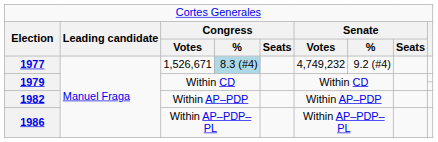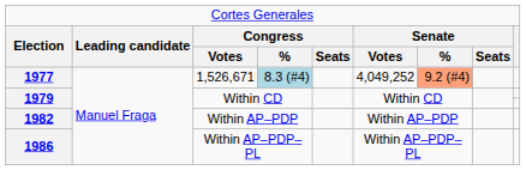1977 | column 6: 4,749,232 -> 4,049,252
1977 | column 7: no background -> lightsalmon background
